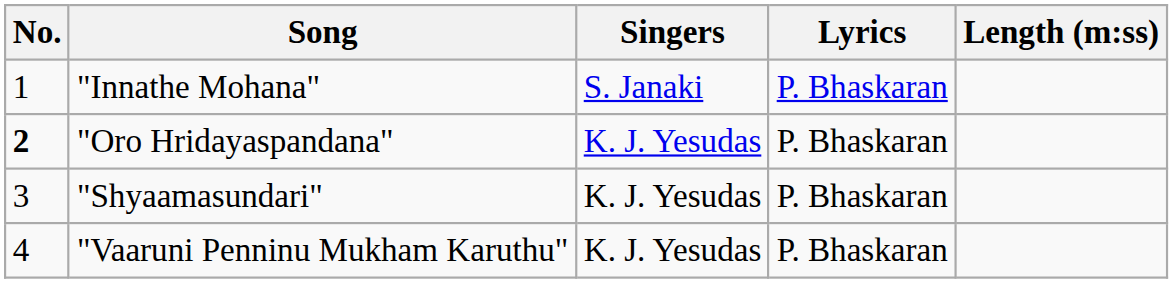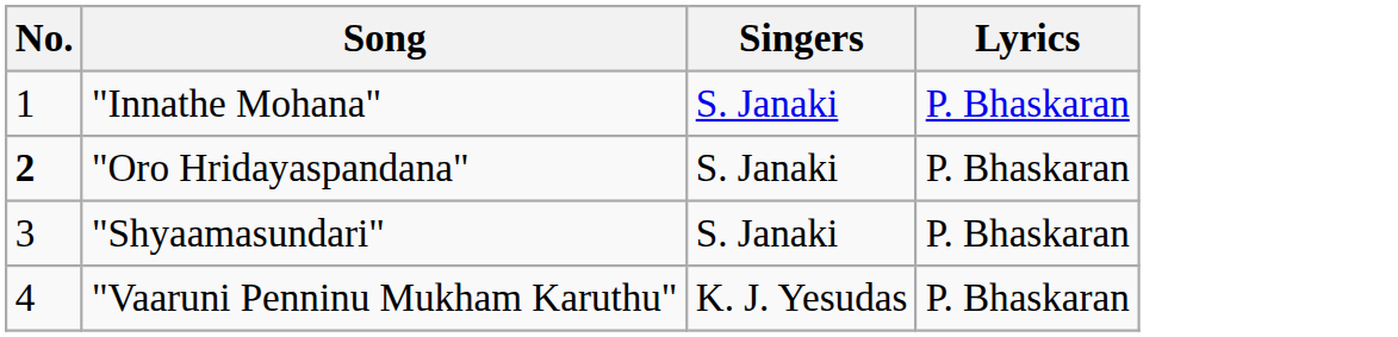- column: Length (m:ss)
"Oro Hridayaspandana" | Singers: K. J. Yesudas -> S. Janaki
"Shyaamasundari" | Singers: K. J. Yesudas -> S. Janaki
